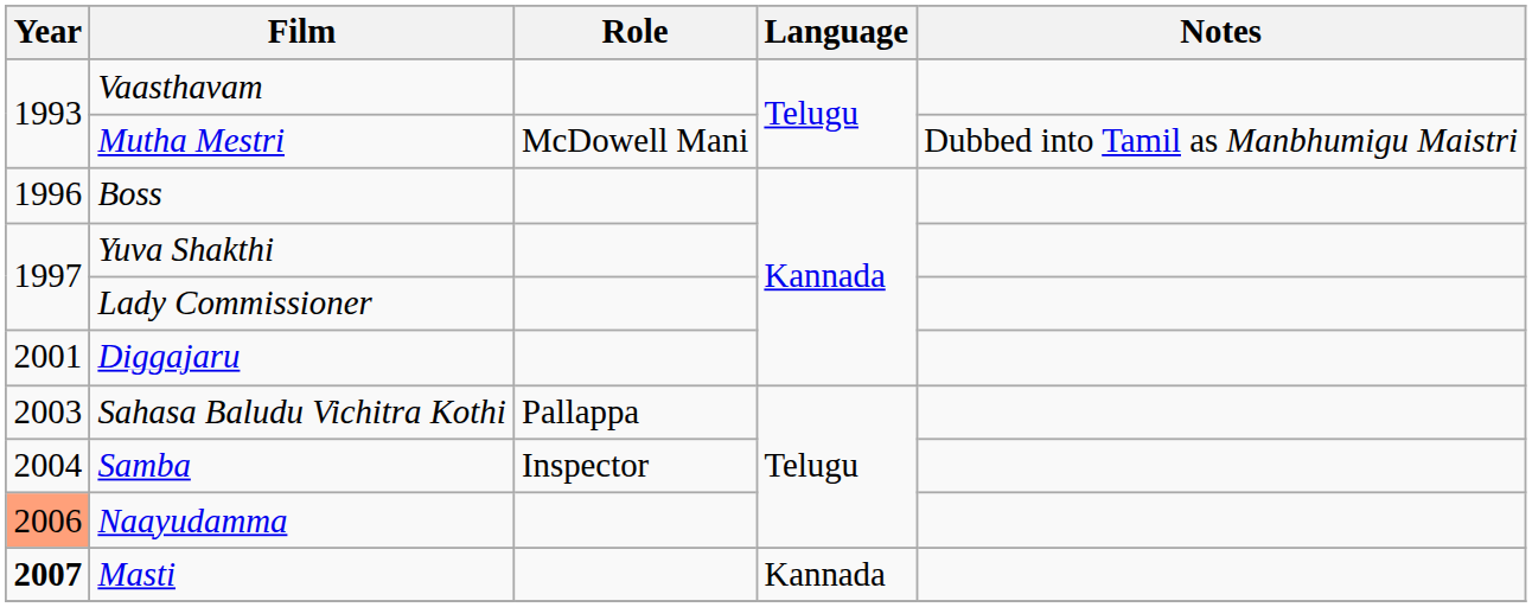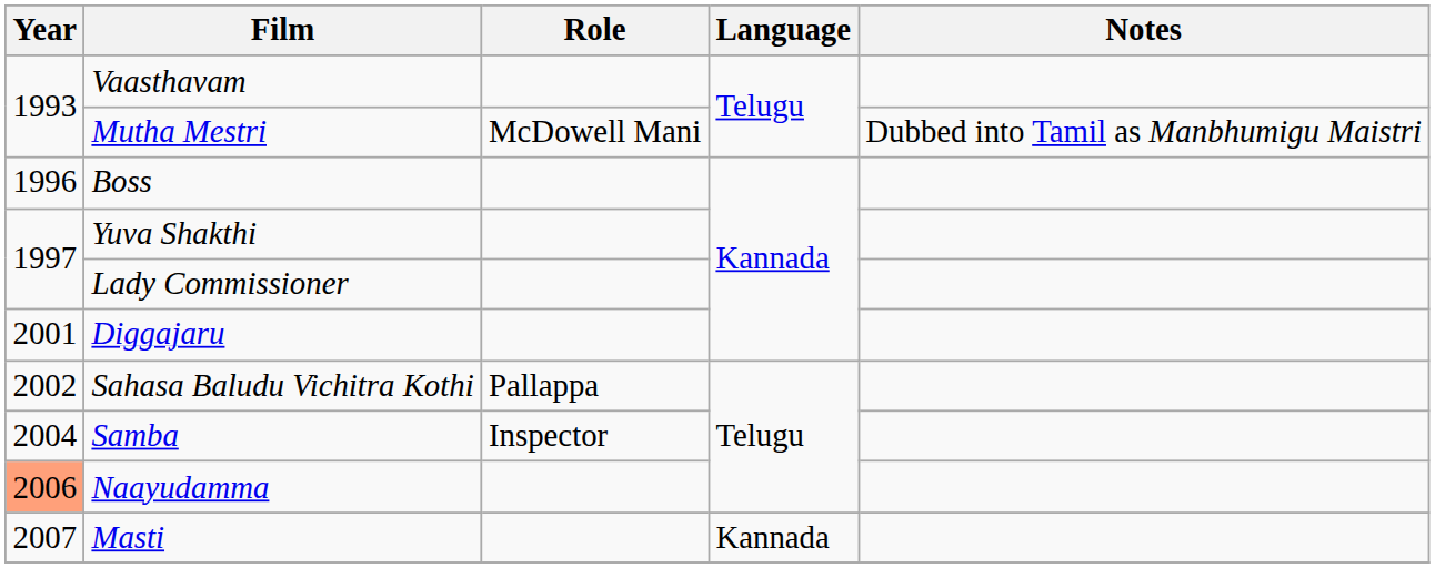Sahasa Baludu Vichitra Kothi | Year: 2003 -> 2002
Masti | Year: bold -> normal
